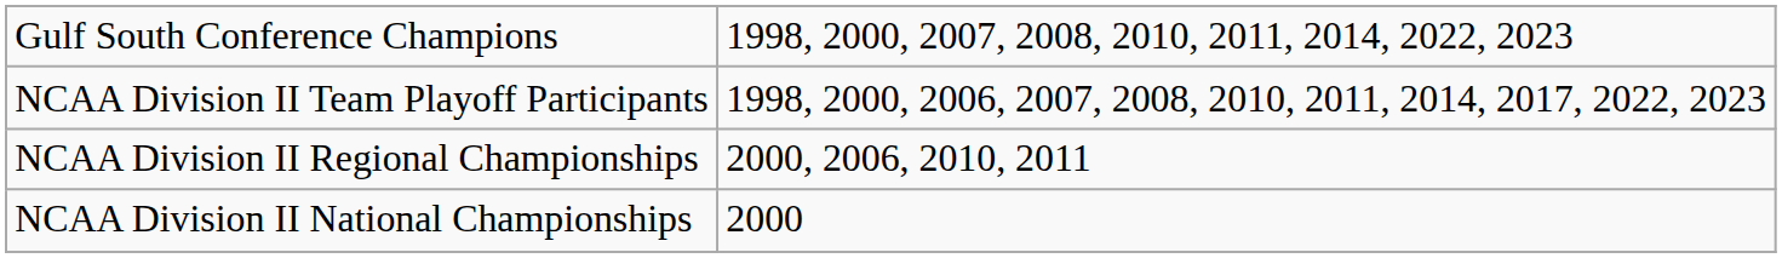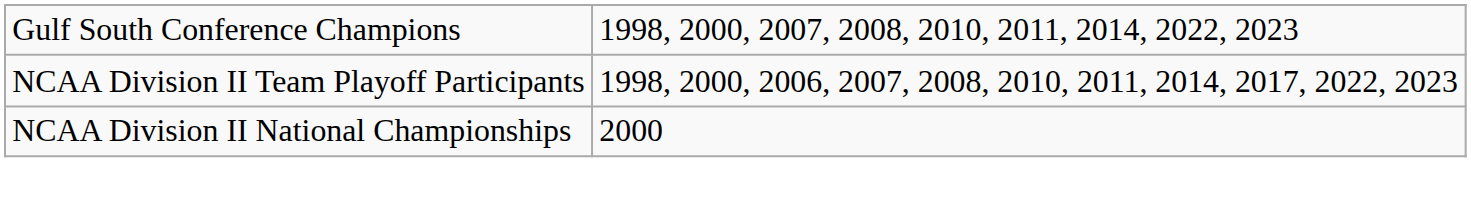- row: NCAA Division II Regional Championships | 2000, 2006, 2010, 2011
